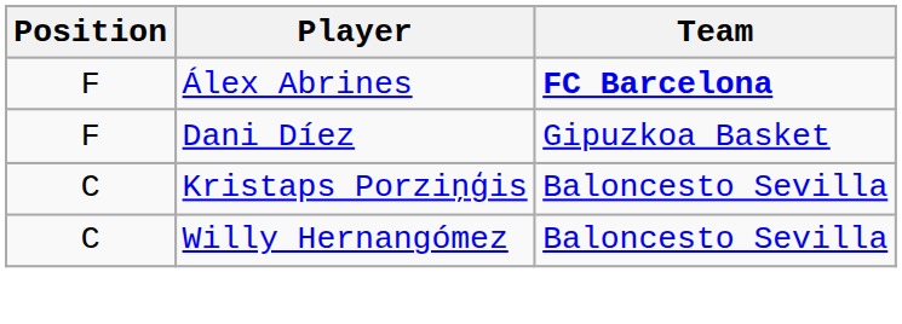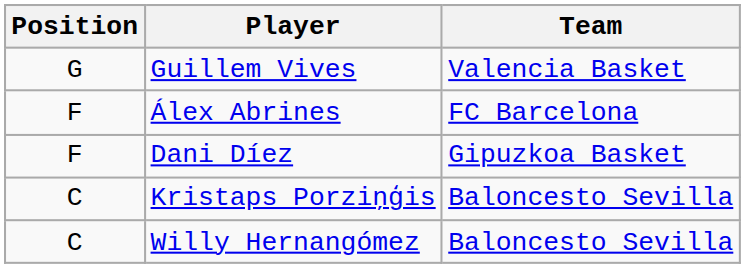+ row: G | Guillem Vives | Valencia Basket
Álex Abrines | Team: bold -> normal
